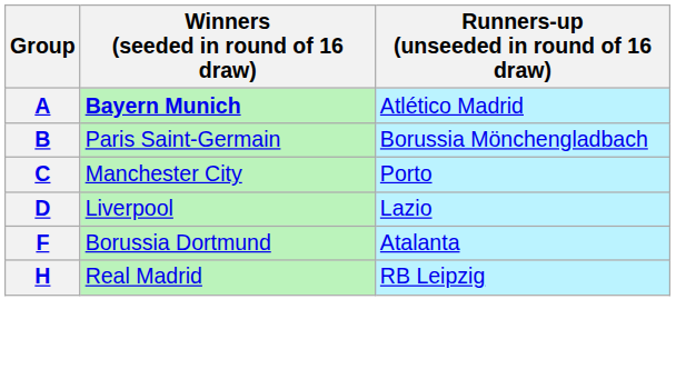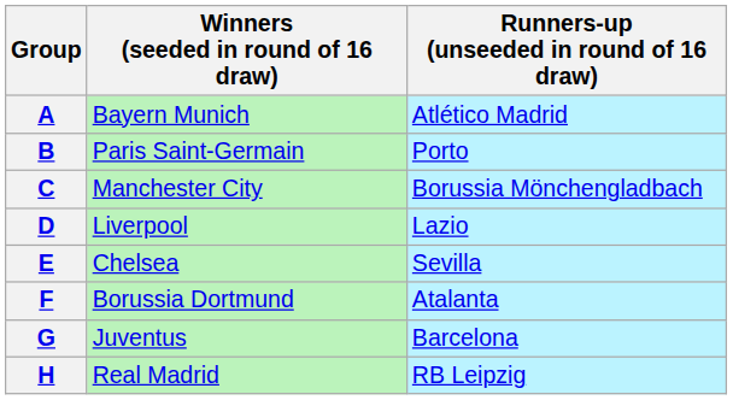A | Winners (seeded in round of 16 draw): bold -> normal
B | Runners-up (unseeded in round of 16 draw): Borussia Mönchengladbach -> Porto
C | Runners-up (unseeded in round of 16 draw): Porto -> Borussia Mönchengladbach
+ row: E | Chelsea | Sevilla
+ row: G | Juventus | Barcelona
